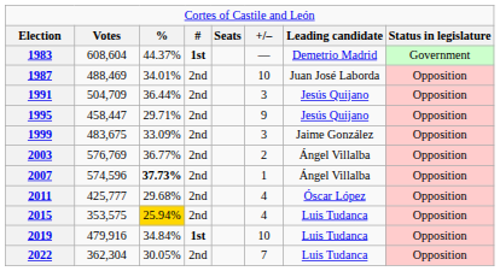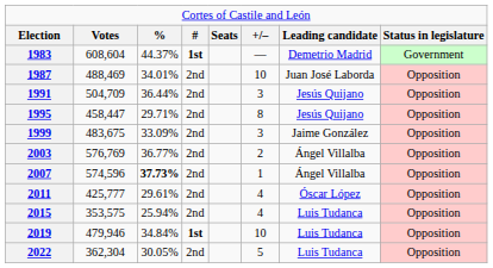1995 | column 6: 9 -> 8
2011 | column 3: 29.68% -> 29.61%
2015 | column 3: gold background -> no background
2019 | column 2: 479,916 -> 479,946
2022 | column 6: 7 -> 5
